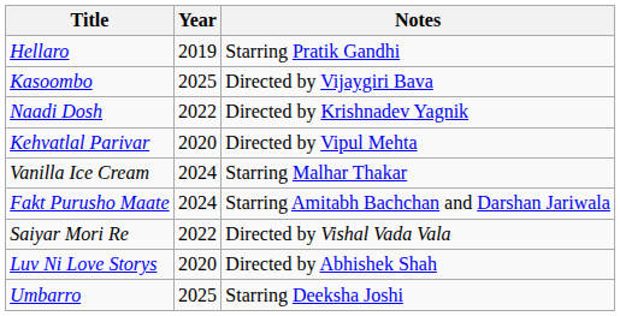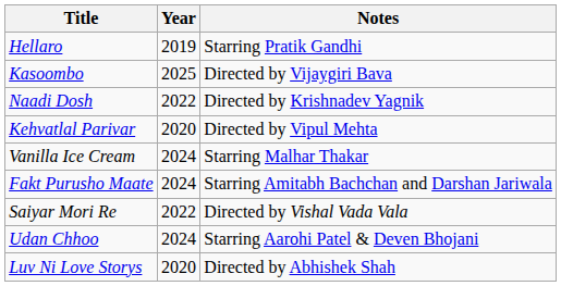+ row: Udan Chhoo | 2024 | Starring Aarohi Patel & Deven Bhojani
- row: Umbarro | 2025 | Starring Deeksha Joshi
